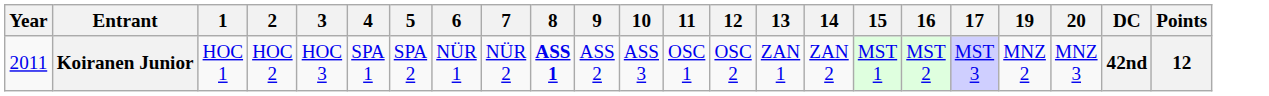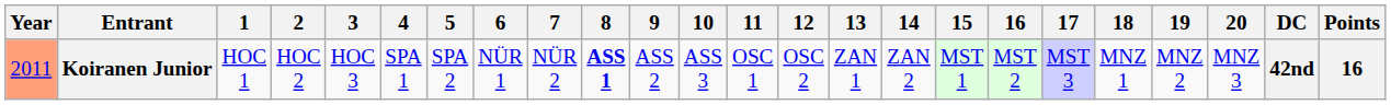+ column: 18 | MNZ 1
Koiranen Junior | Year: no background -> lightsalmon background
Koiranen Junior | Points: 12 -> 16
